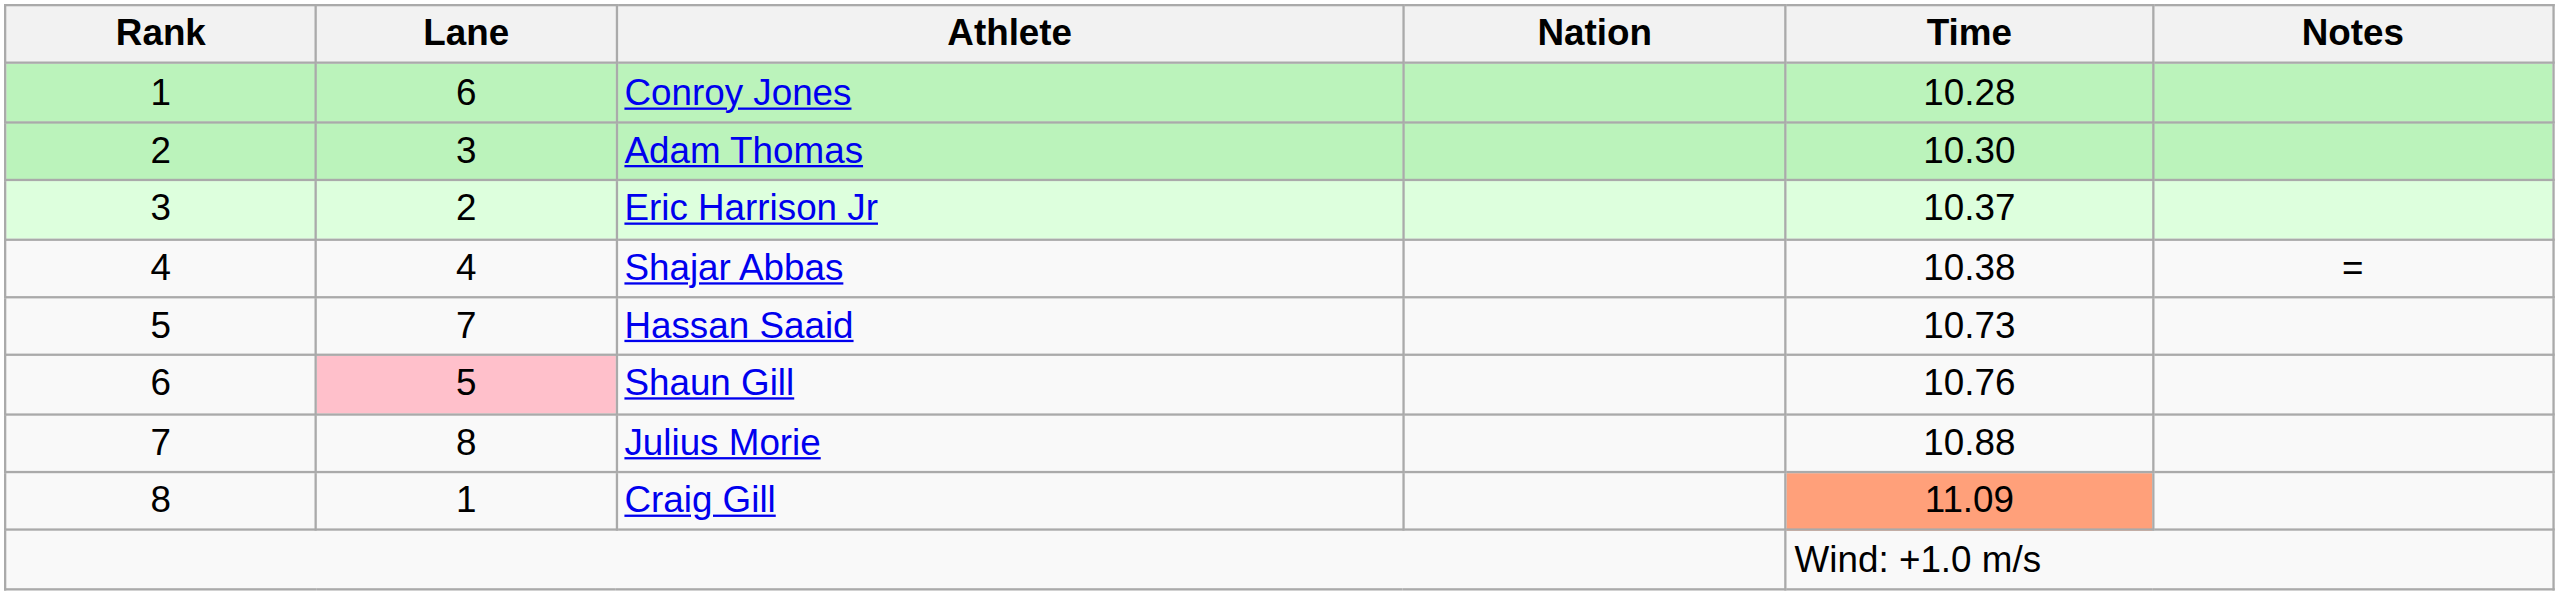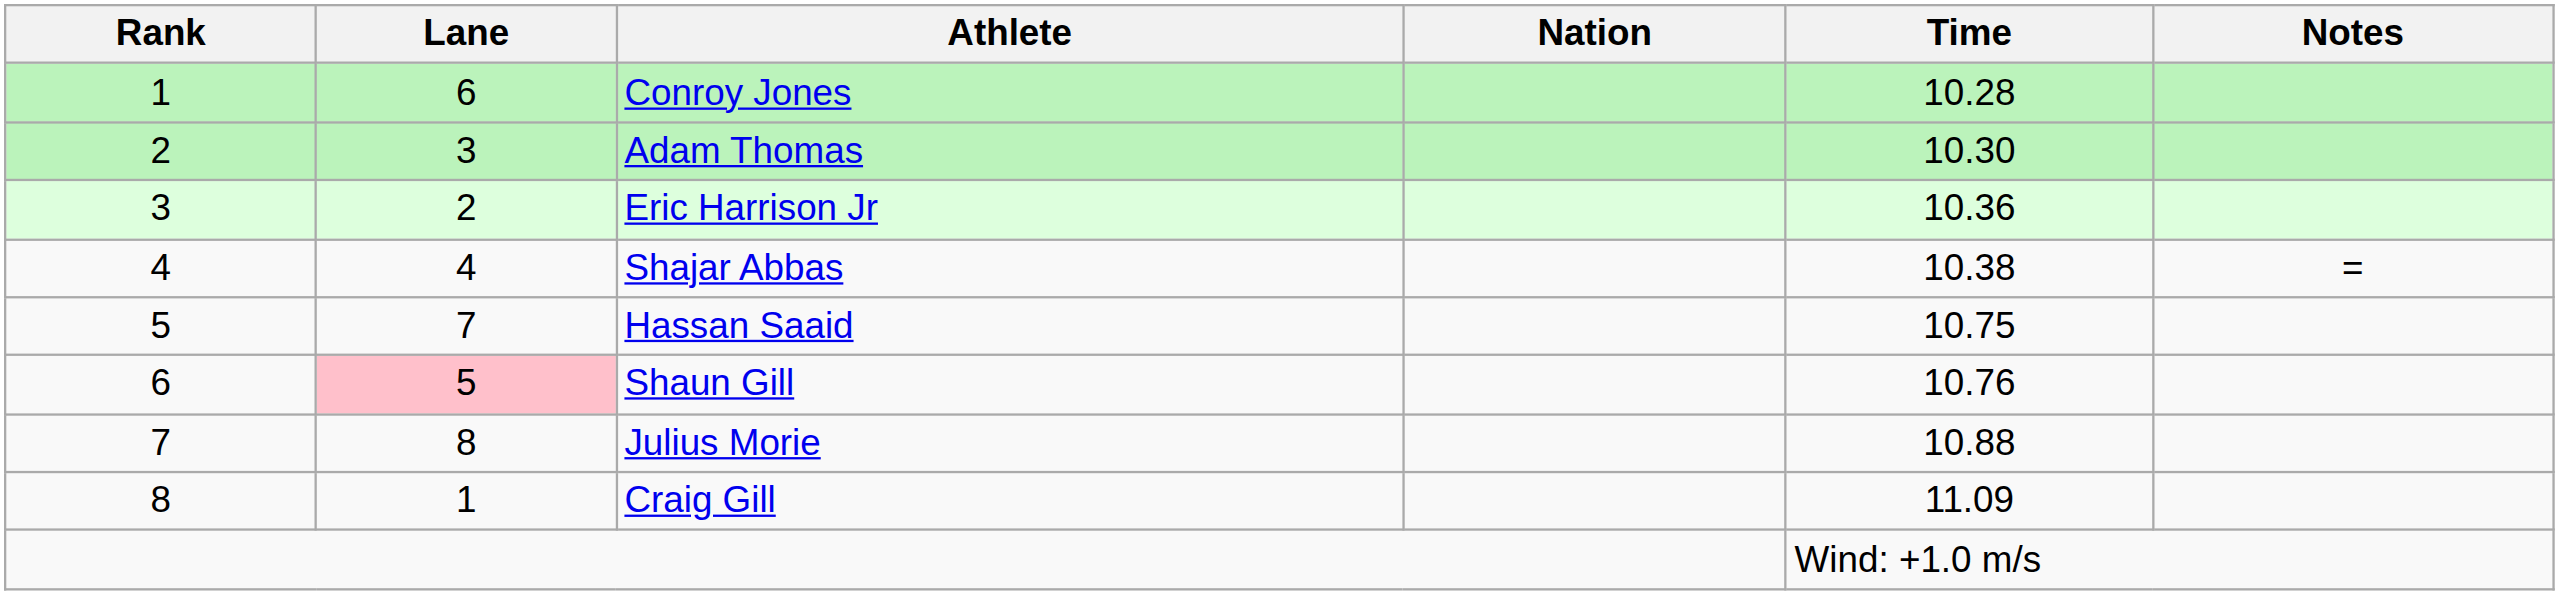Eric Harrison Jr | Time: 10.37 -> 10.36
Hassan Saaid | Time: 10.73 -> 10.75
Craig Gill | Time: lightsalmon background -> no background
